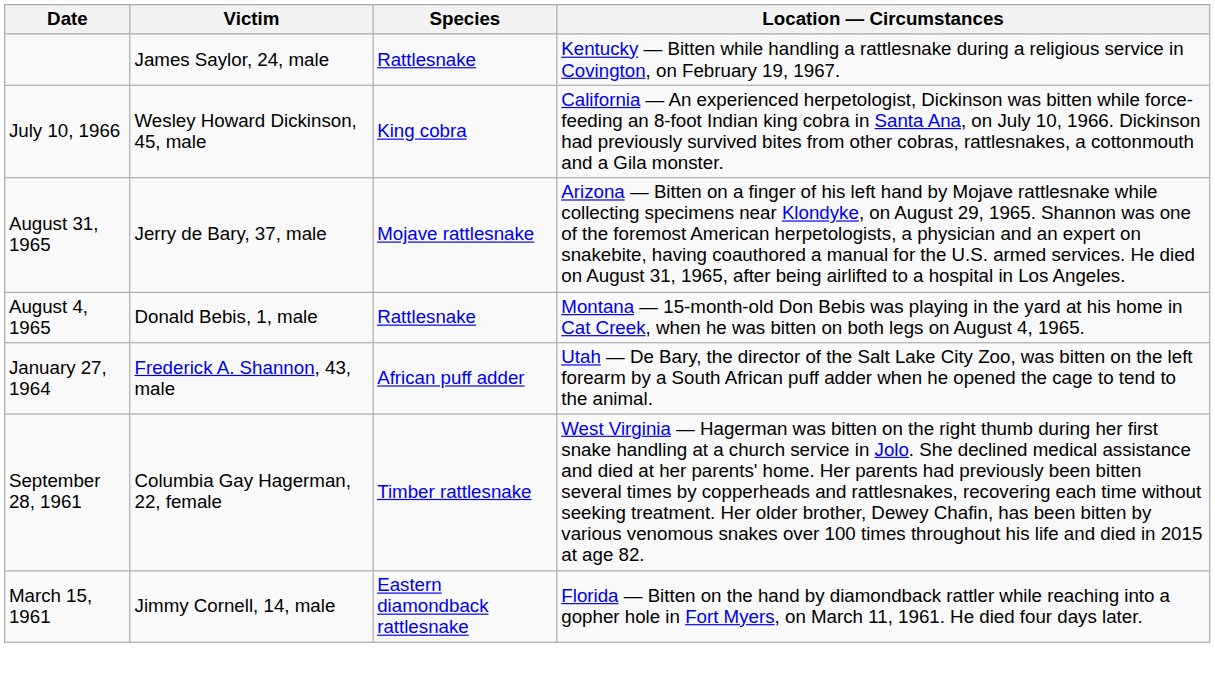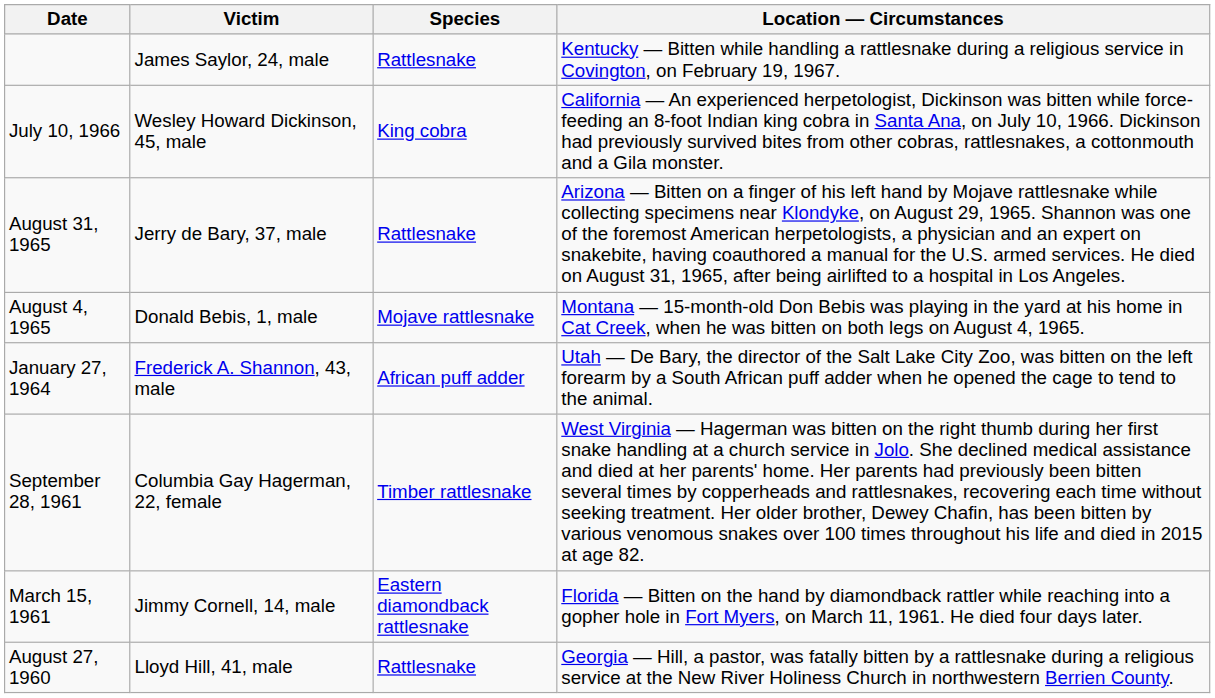August 31, 1965 | Species: Mojave rattlesnake -> Rattlesnake
August 4, 1965 | Species: Rattlesnake -> Mojave rattlesnake
+ row: August 27, 1960 | Lloyd Hill, 41, male | Rattlesnake | Georgia — Hill, a pastor, was fatally bitten by a rattlesnake during a religious service at the New River Holiness Church in northwestern Berrien County.
